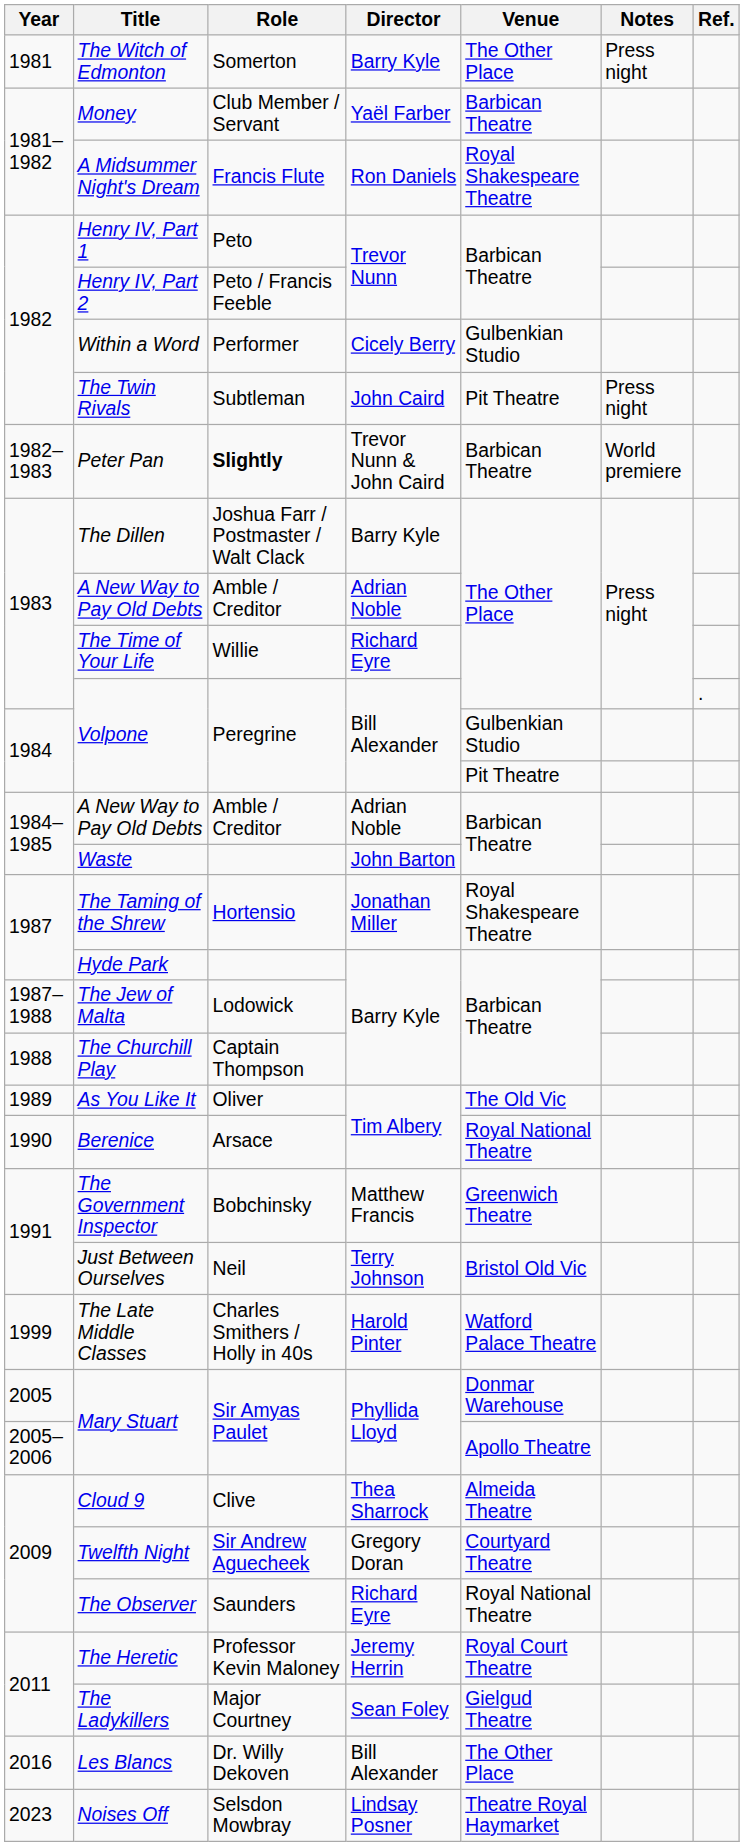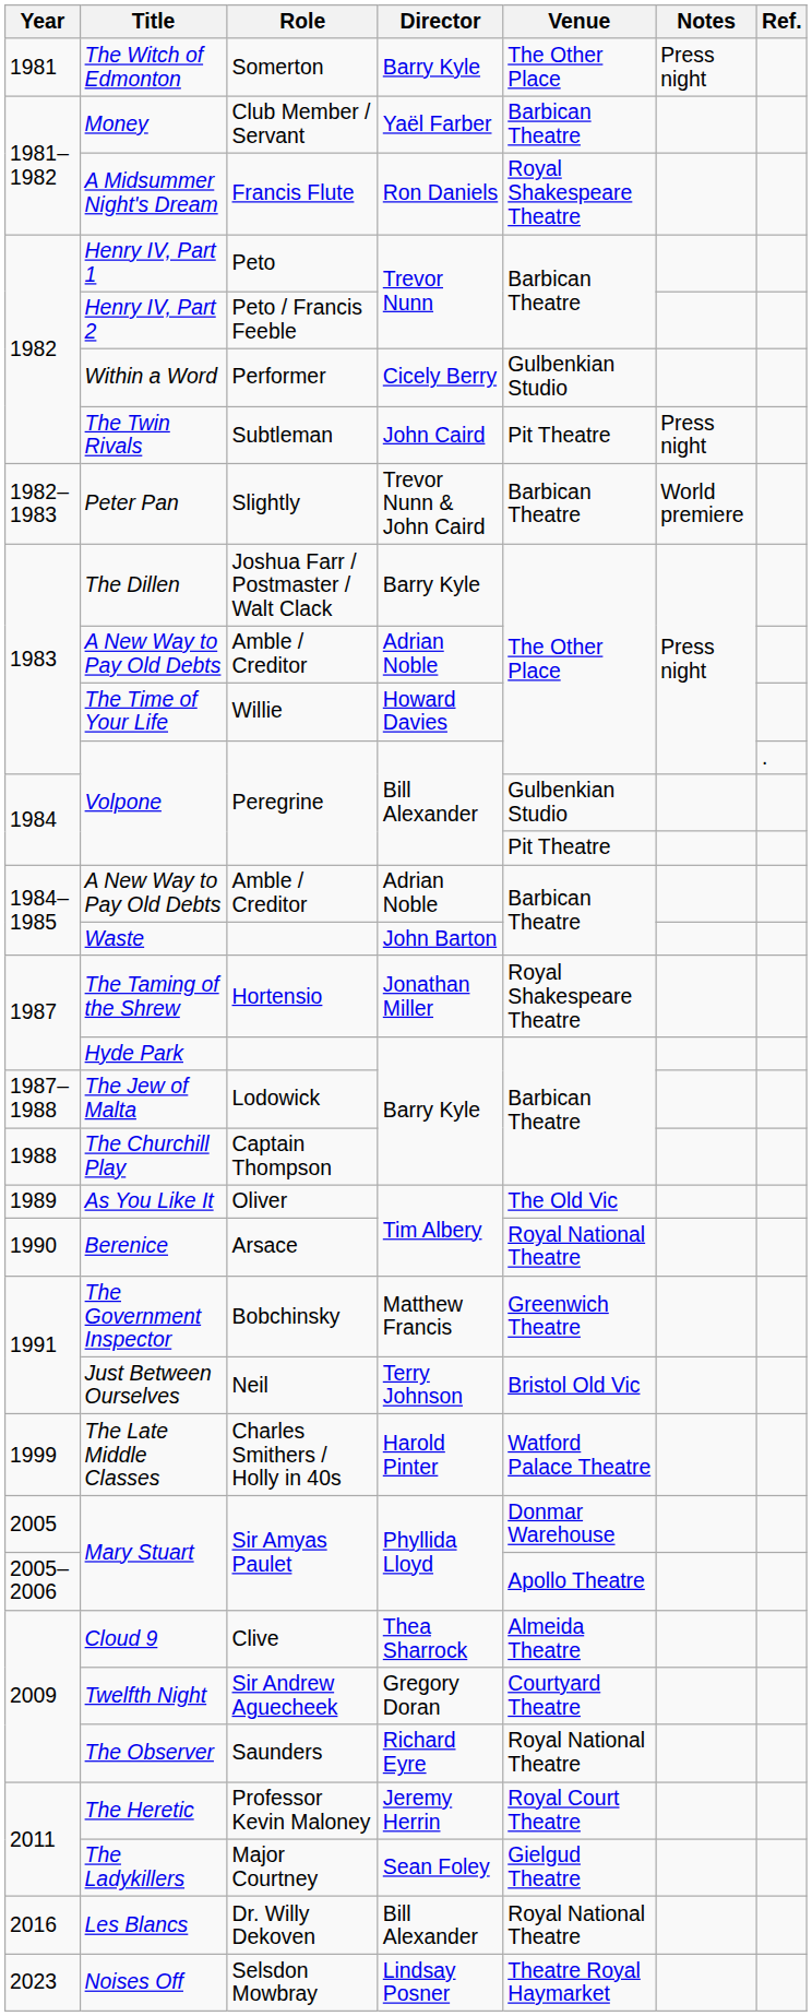Peter Pan | Role: bold -> normal
The Time of Your Life | Director: Richard Eyre -> Howard Davies
Les Blancs | Venue: The Other Place -> Royal National Theatre
